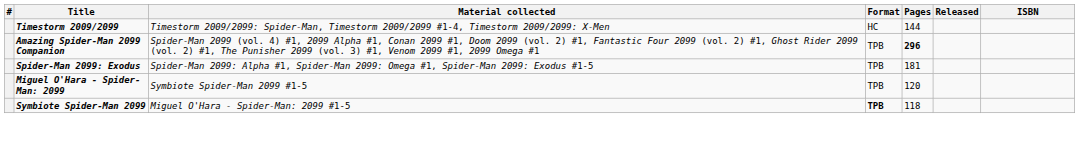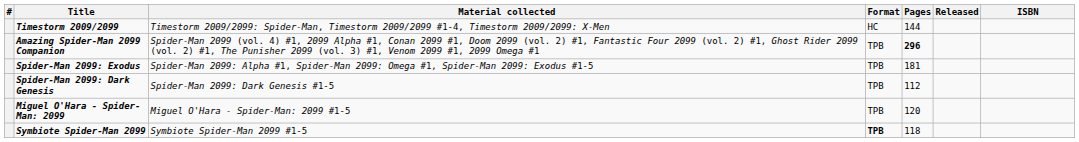+ row: Spider-Man 2099: Dark Genesis | Spider-Man 2099: Dark Genesis #1-5 | TPB | 112
Miguel O'Hara - Spider-Man: 2099 | Material collected: Symbiote Spider-Man 2099 #1-5 -> Miguel O'Hara - Spider-Man: 2099 #1-5
Symbiote Spider-Man 2099 | Material collected: Miguel O'Hara - Spider-Man: 2099 #1-5 -> Symbiote Spider-Man 2099 #1-5
